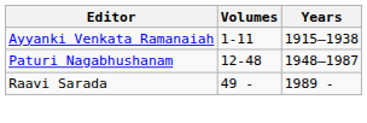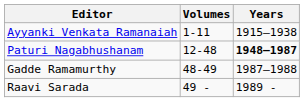Paturi Nagabhushanam | Years: normal -> bold
+ row: Gadde Ramamurthy | 48-49 | 1987–1988
